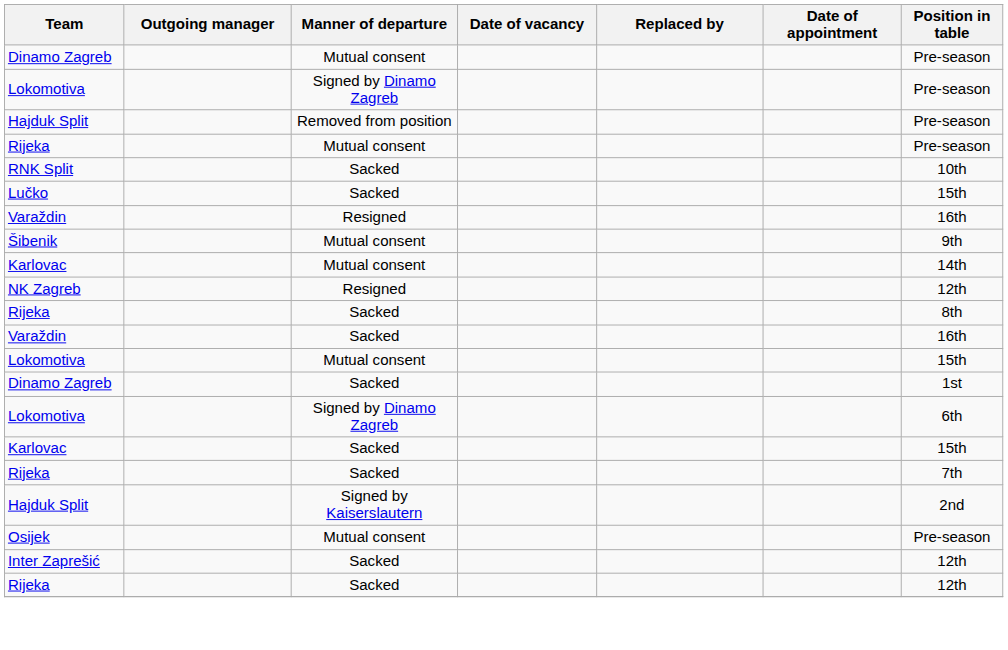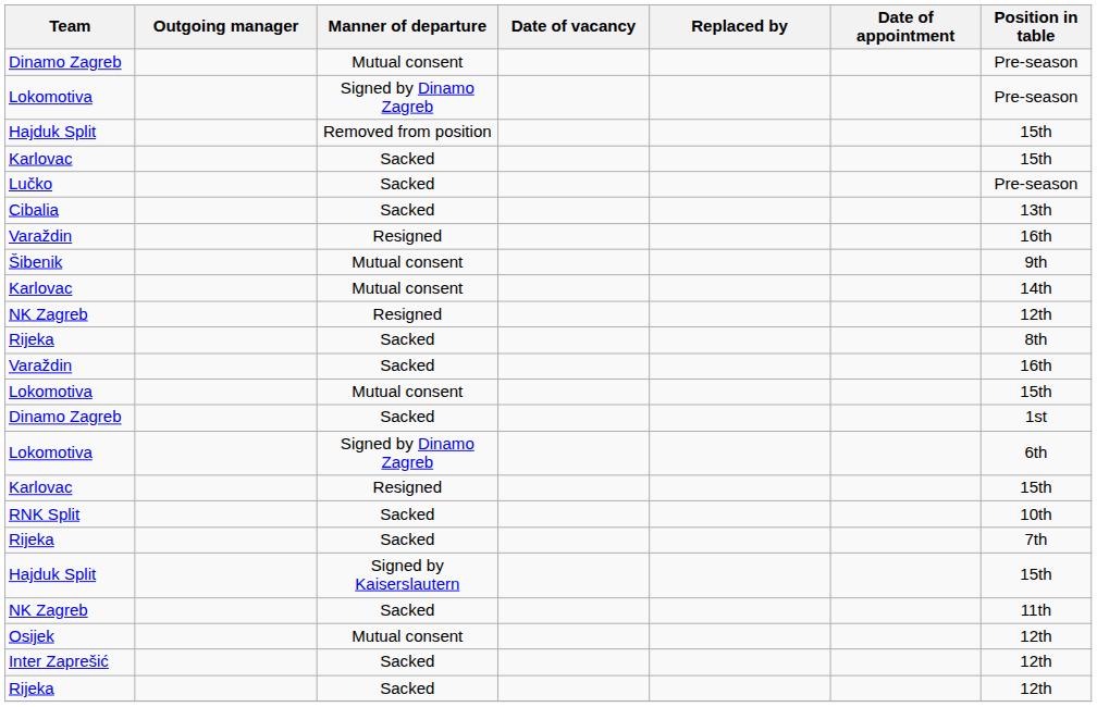Hajduk Split / Removed from position | Position in table: Pre-season -> 15th
- row: Rijeka | Mutual consent | Pre-season
rows swapped: RNK Split <-> Karlovac / Sacked
Lučko | Position in table: 15th -> Pre-season
+ row: Cibalia | Sacked | 13th
+ row: Karlovac | Resigned | 15th
Hajduk Split / Signed by Kaiserslautern | Position in table: 2nd -> 15th
+ row: NK Zagreb | Sacked | 11th
Osijek | Position in table: Pre-season -> 12th
